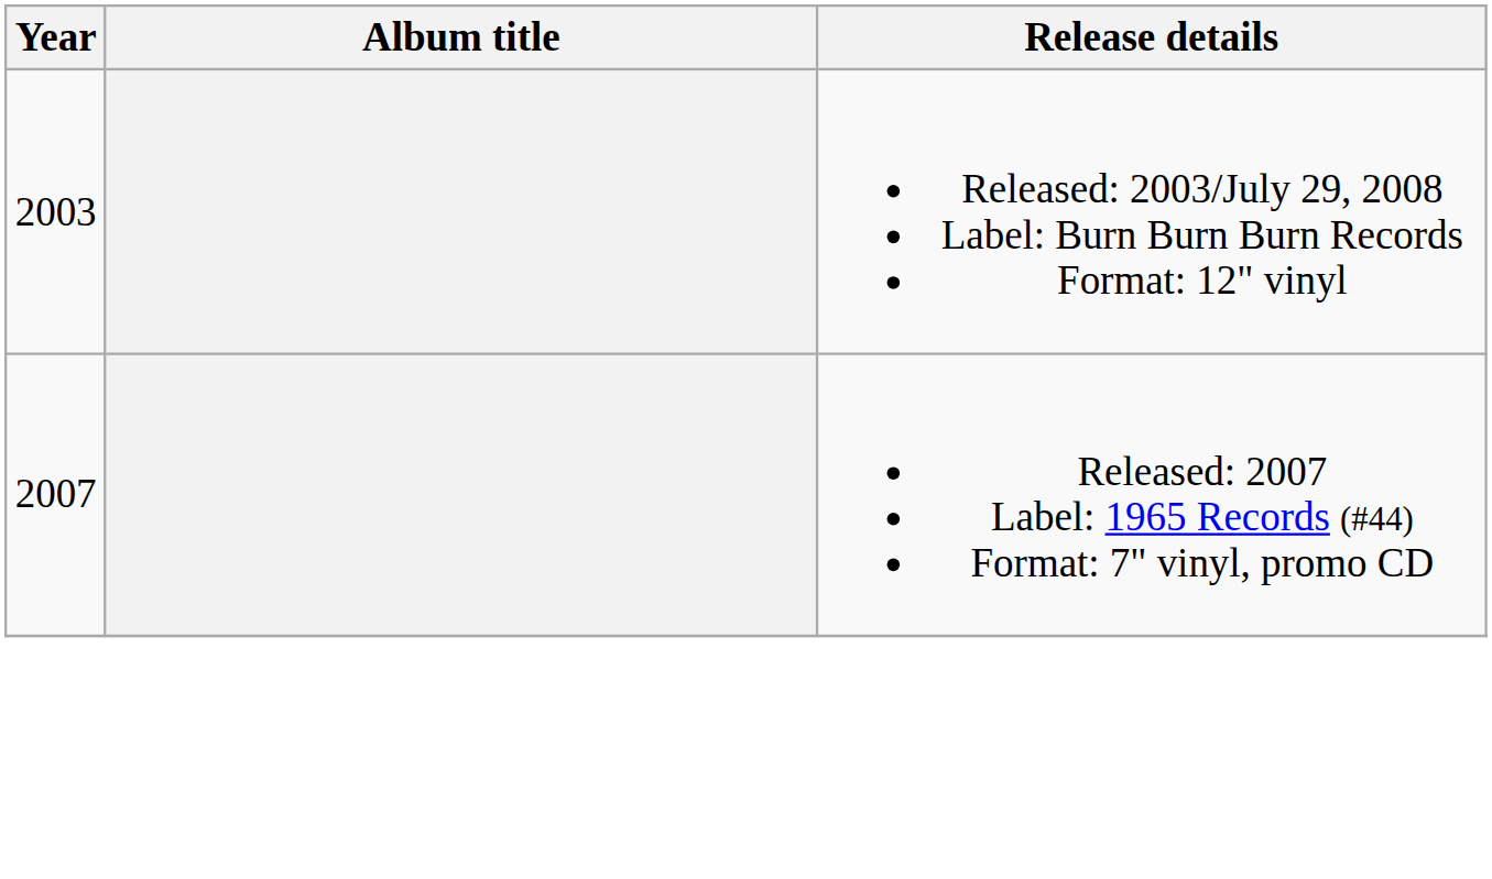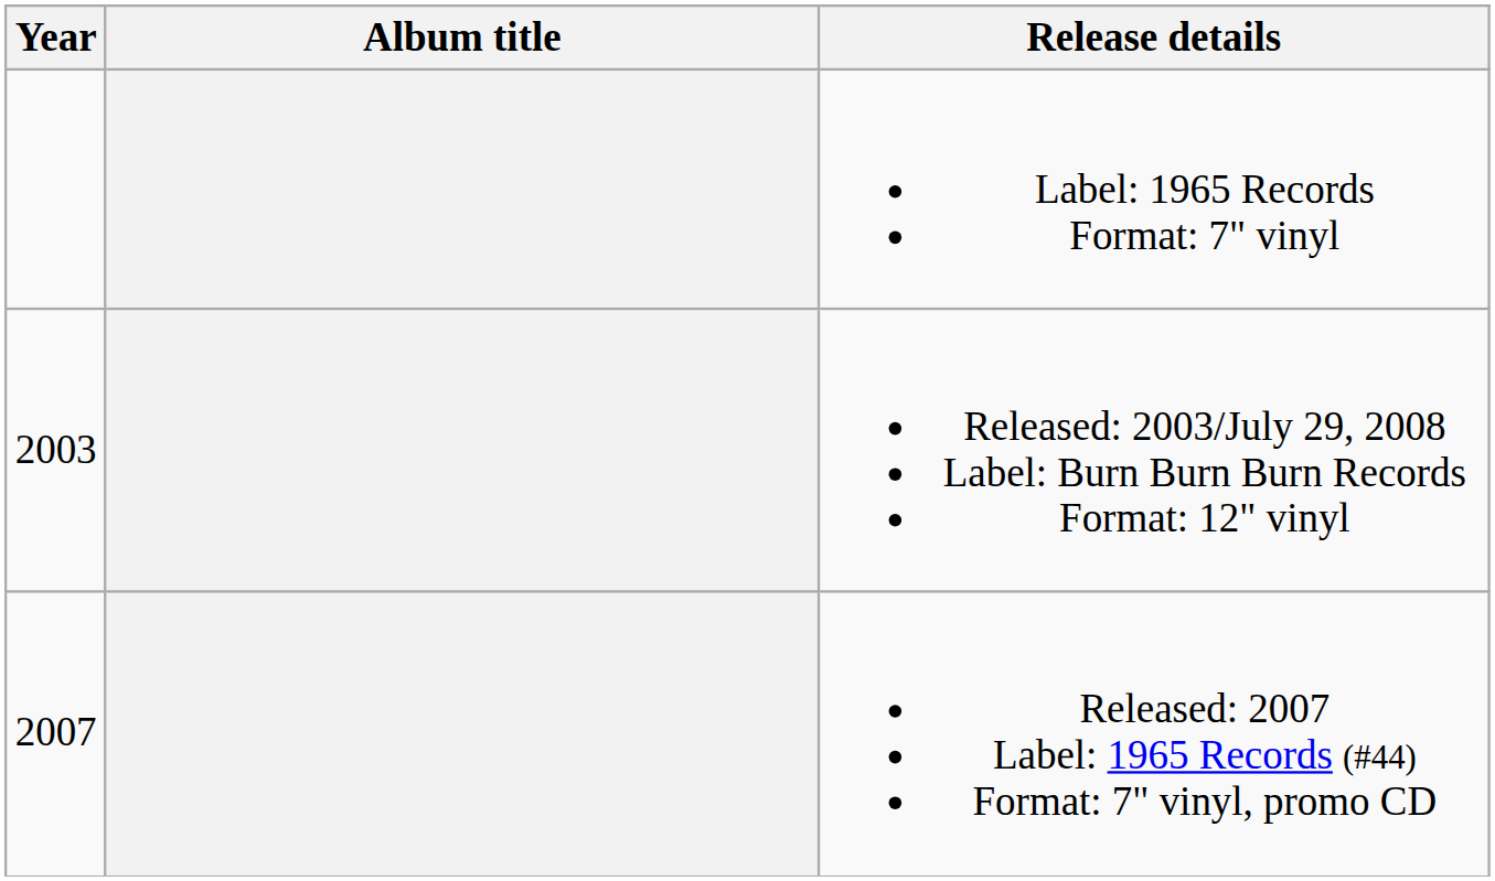+ row: Label: 1965 Records Format: 7" vinyl
